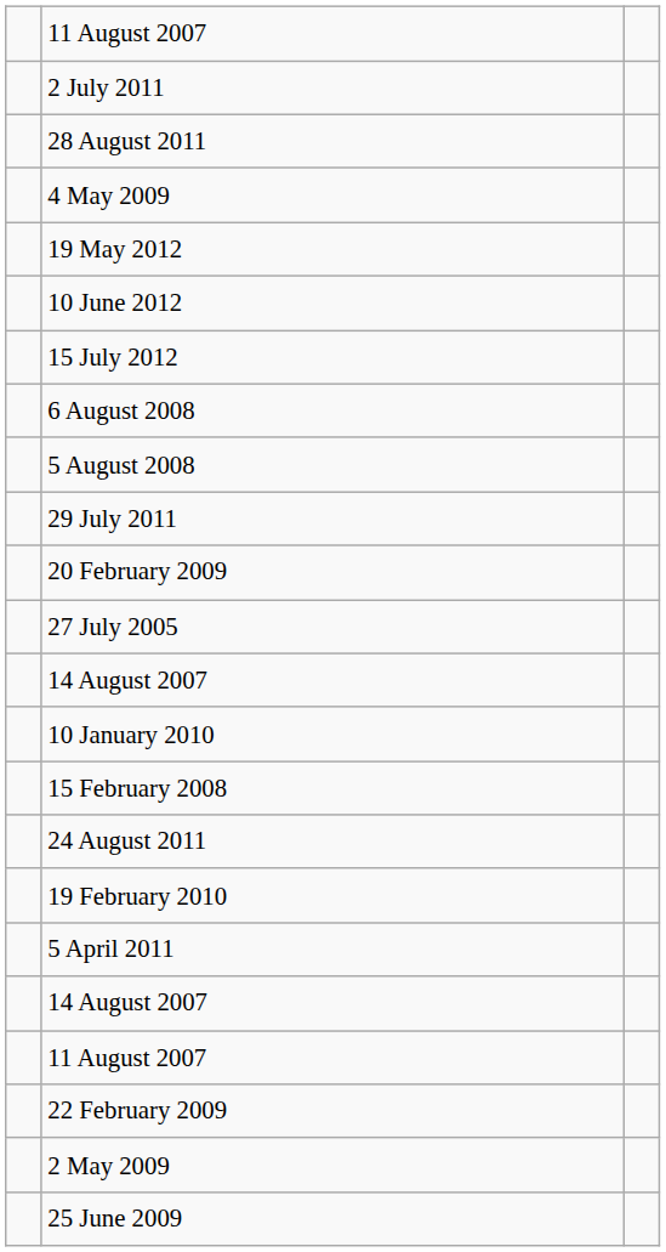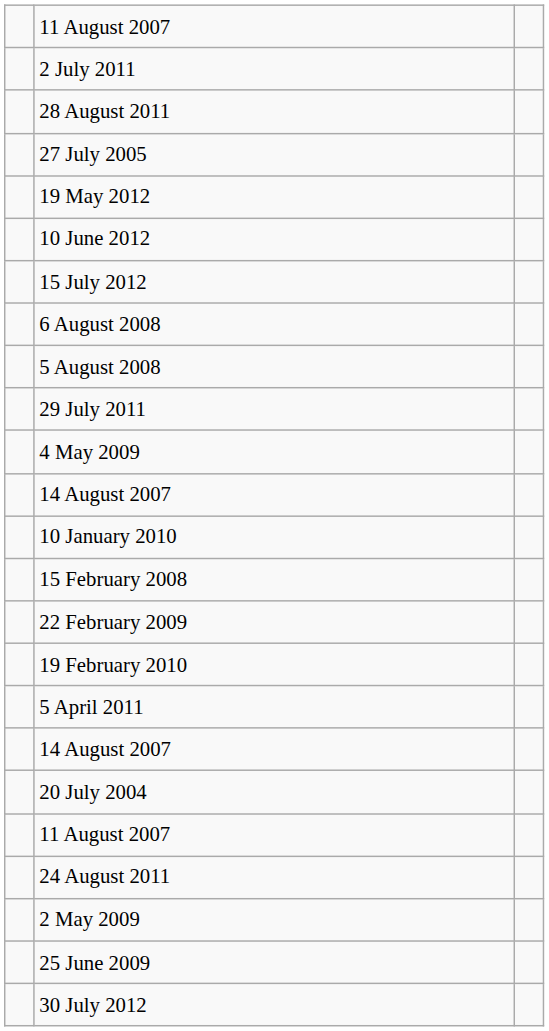rows swapped: 27 July 2005 <-> 4 May 2009
- row: 20 February 2009
rows swapped: 22 February 2009 <-> 24 August 2011
+ row: 20 July 2004
+ row: 30 July 2012
